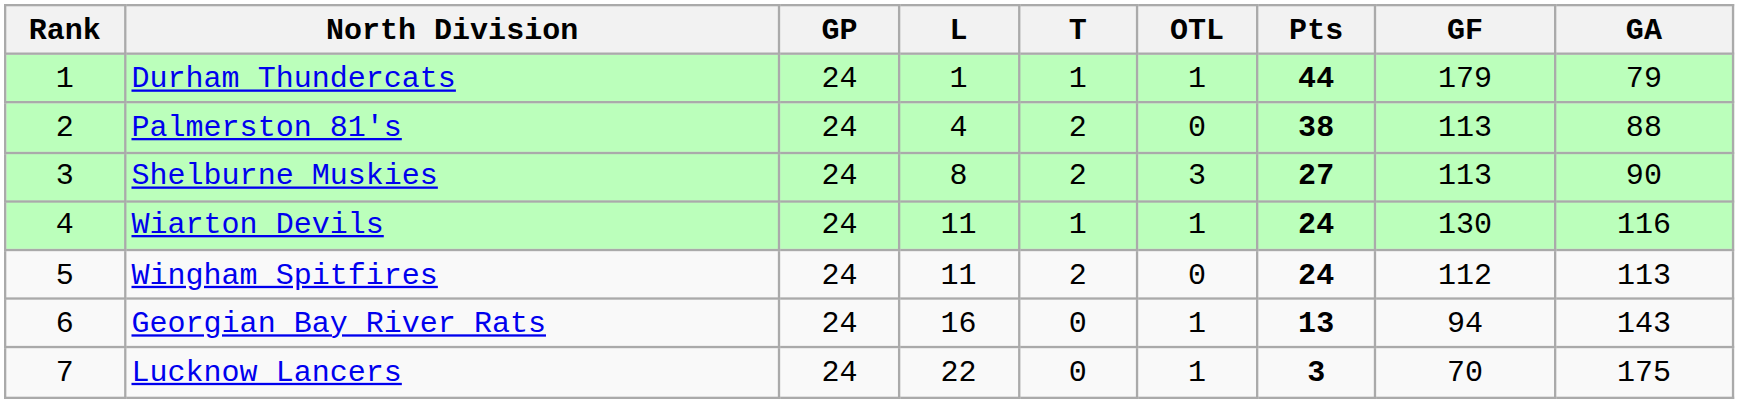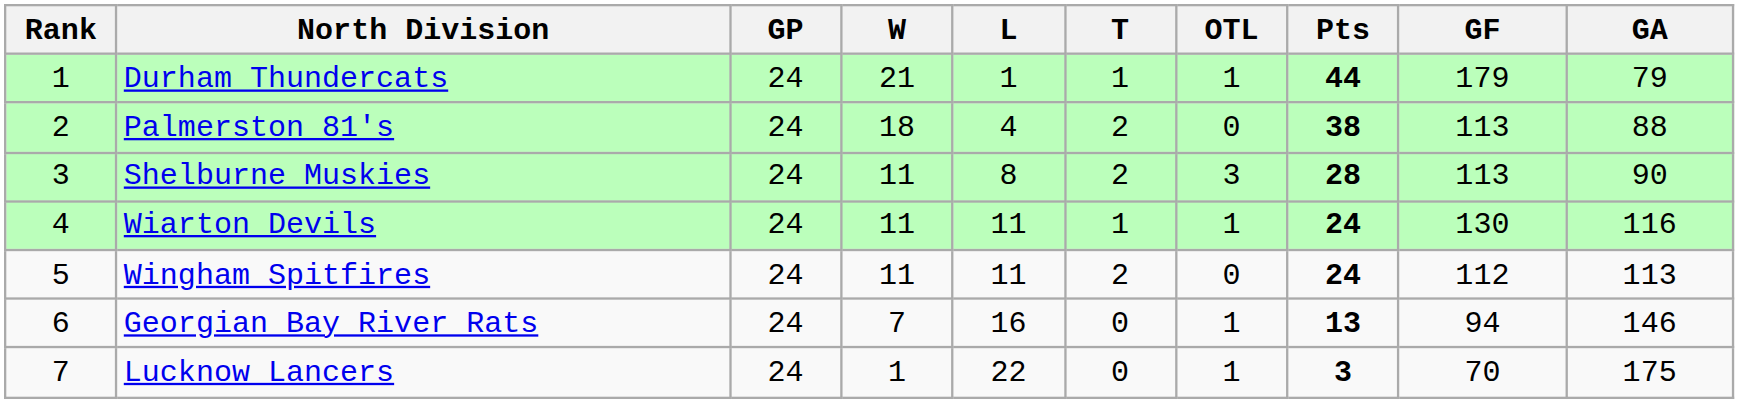+ column: W | 21 | 18 | 11 | 11 | 11 | 7 | 1
Shelburne Muskies | Pts: 27 -> 28
Georgian Bay River Rats | GA: 143 -> 146
